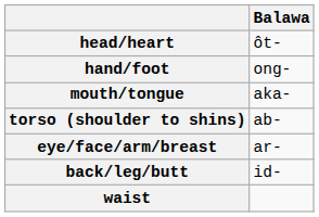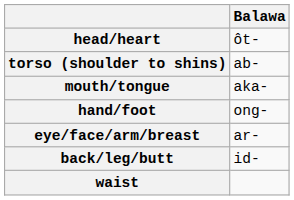rows swapped: hand/foot <-> torso (shoulder to shins)
